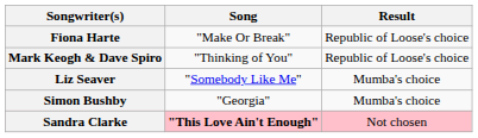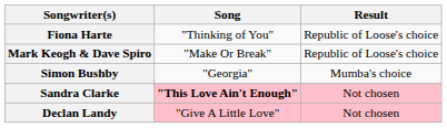Fiona Harte | Song: "Make Or Break" -> "Thinking of You"
Mark Keogh & Dave Spiro | Song: "Thinking of You" -> "Make Or Break"
- row: Liz Seaver | "Somebody Like Me" | Mumba's choice
+ row: Declan Landy | "Give A Little Love" | Not chosen
